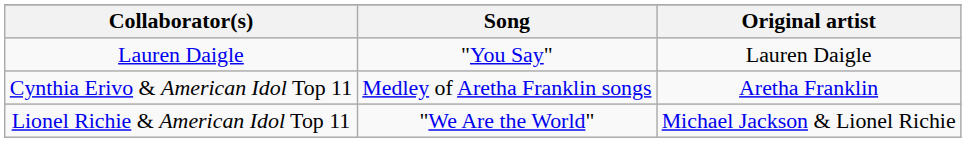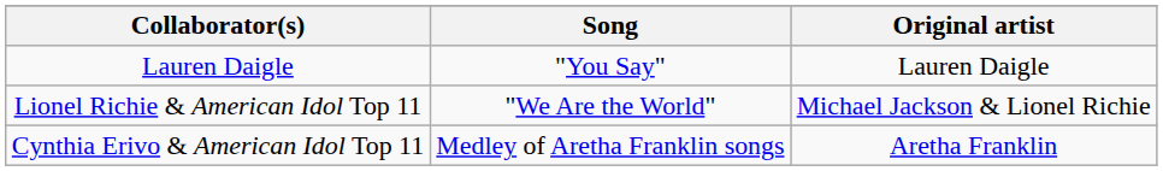rows swapped: Cynthia Erivo & American Idol Top 11 <-> Lionel Richie & American Idol Top 11
